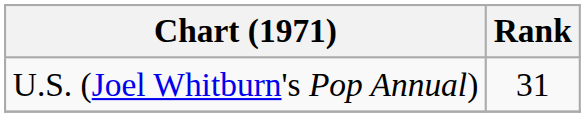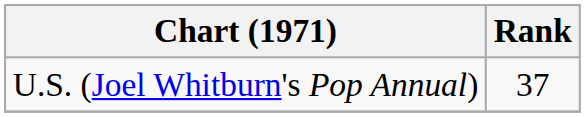U.S. (Joel Whitburn's Pop Annual) | Rank: 31 -> 37
